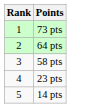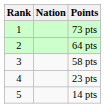+ column: Nation
